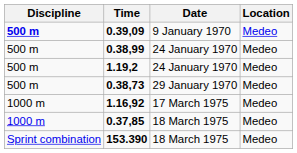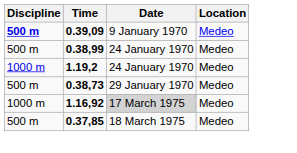1.19,2 | Discipline: 500 m -> 1000 m
1.16,92 | Date: no background -> lightgrey background
0.37,85 | Discipline: 1000 m -> 500 m
- row: Sprint combination | 153.390 | 18 March 1975 | Medeo
